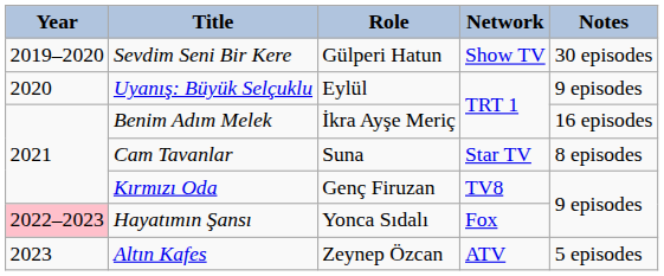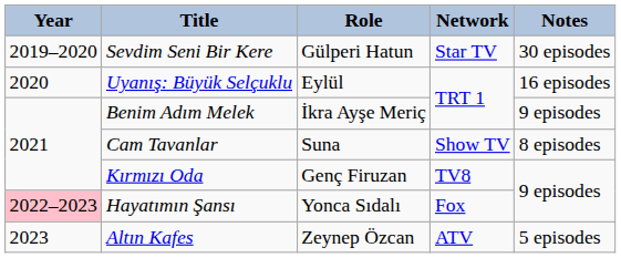Sevdim Seni Bir Kere | Network: Show TV -> Star TV
Uyanış: Büyük Selçuklu | Notes: 9 episodes -> 16 episodes
Benim Adım Melek | Notes: 16 episodes -> 9 episodes
Cam Tavanlar | Network: Star TV -> Show TV
